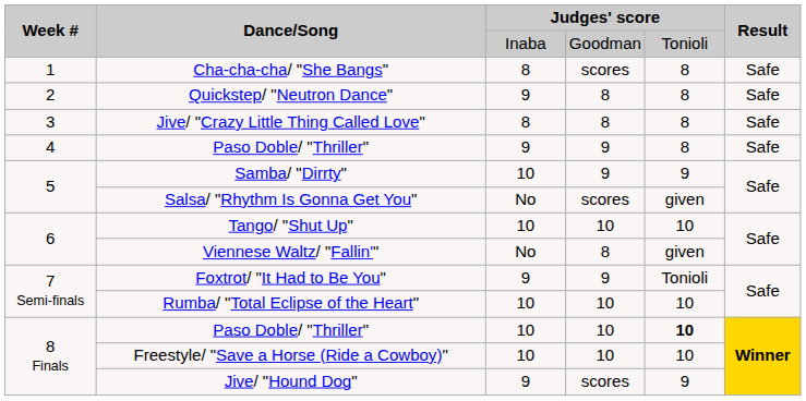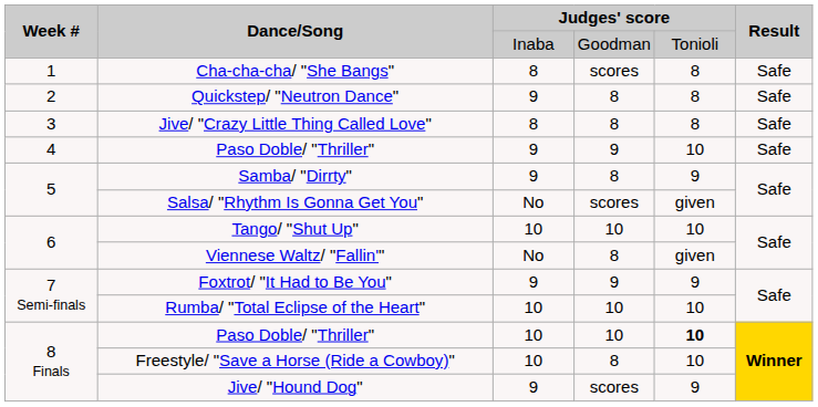4 / Paso Doble/ "Thriller" | column 5: 8 -> 10
Samba/ "Dirrty" | column 3: 10 -> 9
Samba/ "Dirrty" | column 4: 9 -> 8
Foxtrot/ "It Had to Be You" | column 5: Tonioli -> 9
Freestyle/ "Save a Horse (Ride a Cowboy)" | column 4: 10 -> 8
